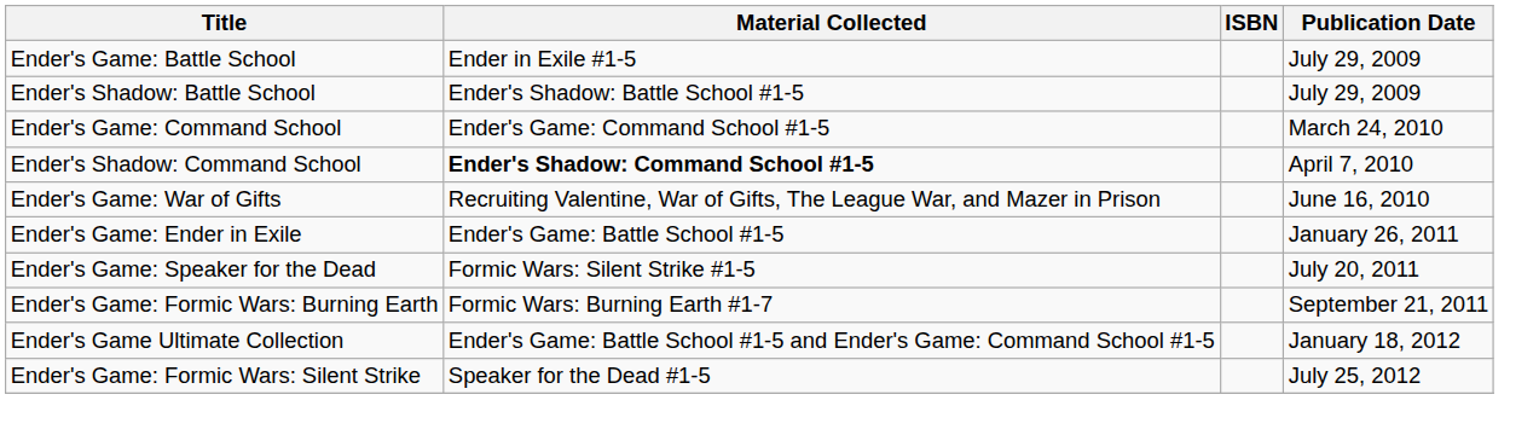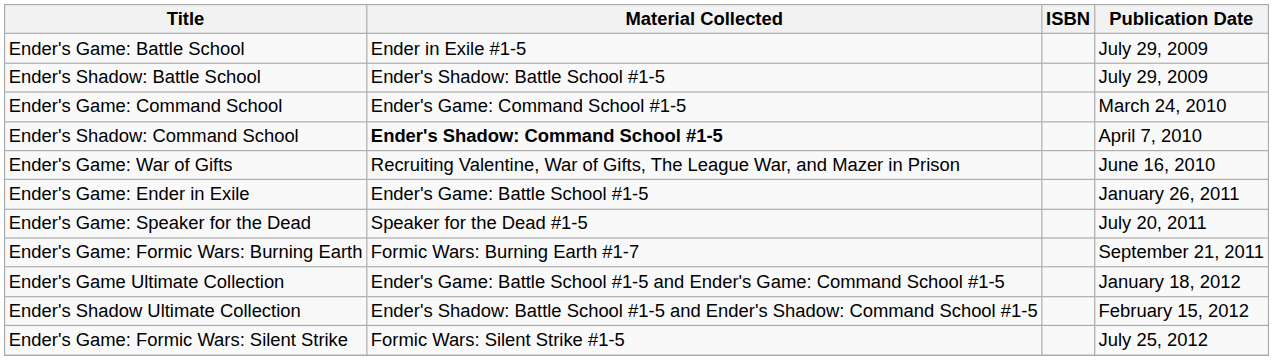Ender's Game: Speaker for the Dead | Material Collected: Formic Wars: Silent Strike #1-5 -> Speaker for the Dead #1-5
+ row: Ender's Shadow Ultimate Collection | Ender's Shadow: Battle School #1-5 and Ender's Shadow: Command School #1-5 | February 15, 2012
Ender's Game: Formic Wars: Silent Strike | Material Collected: Speaker for the Dead #1-5 -> Formic Wars: Silent Strike #1-5
